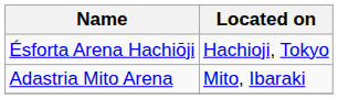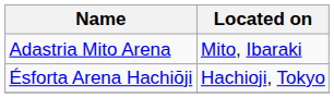rows swapped: Ésforta Arena Hachiōji <-> Adastria Mito Arena
